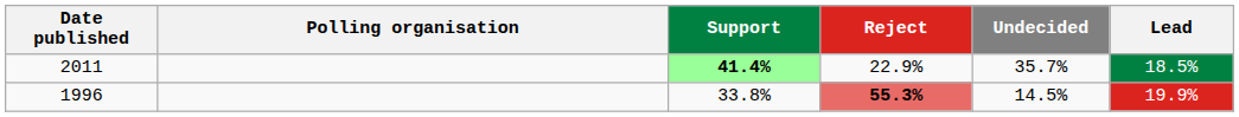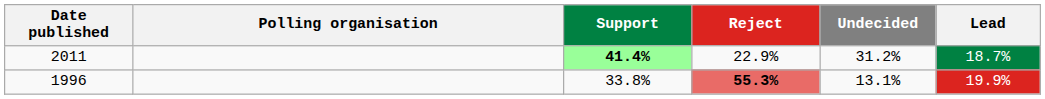2011 | Undecided: 35.7% -> 31.2%
2011 | Lead: 18.5% -> 18.7%
1996 | Undecided: 14.5% -> 13.1%
